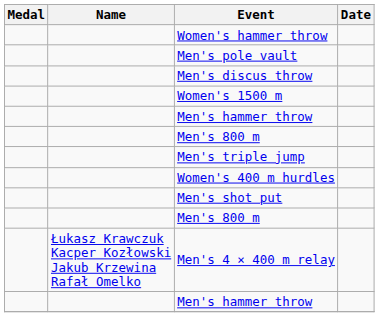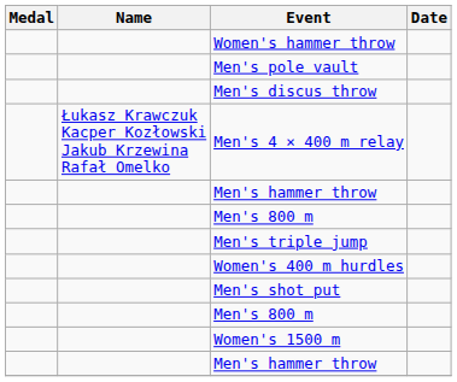rows swapped: Women's 1500 m <-> Men's 4 × 400 m relay
